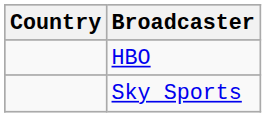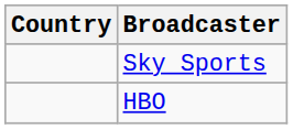rows swapped: Sky Sports <-> HBO
